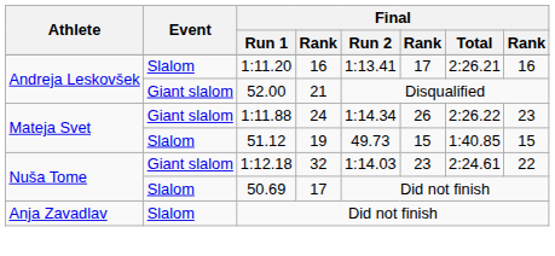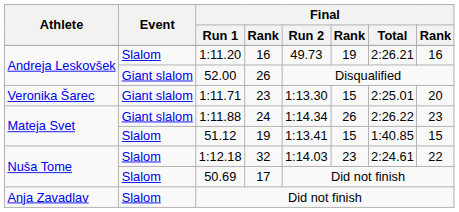1:11.20 | Final / Run 2: 1:13.41 -> 49.73
1:11.20 | column 6: 17 -> 19
52.00 | column 4: 21 -> 26
+ row: Veronika Šarec | Giant slalom | 1:11.71 | 23 | 1:13.30 | 15 | 2:25.01 | 20
51.12 | Final / Run 2: 49.73 -> 1:13.41
1:12.18 | Event: Giant slalom -> Slalom
